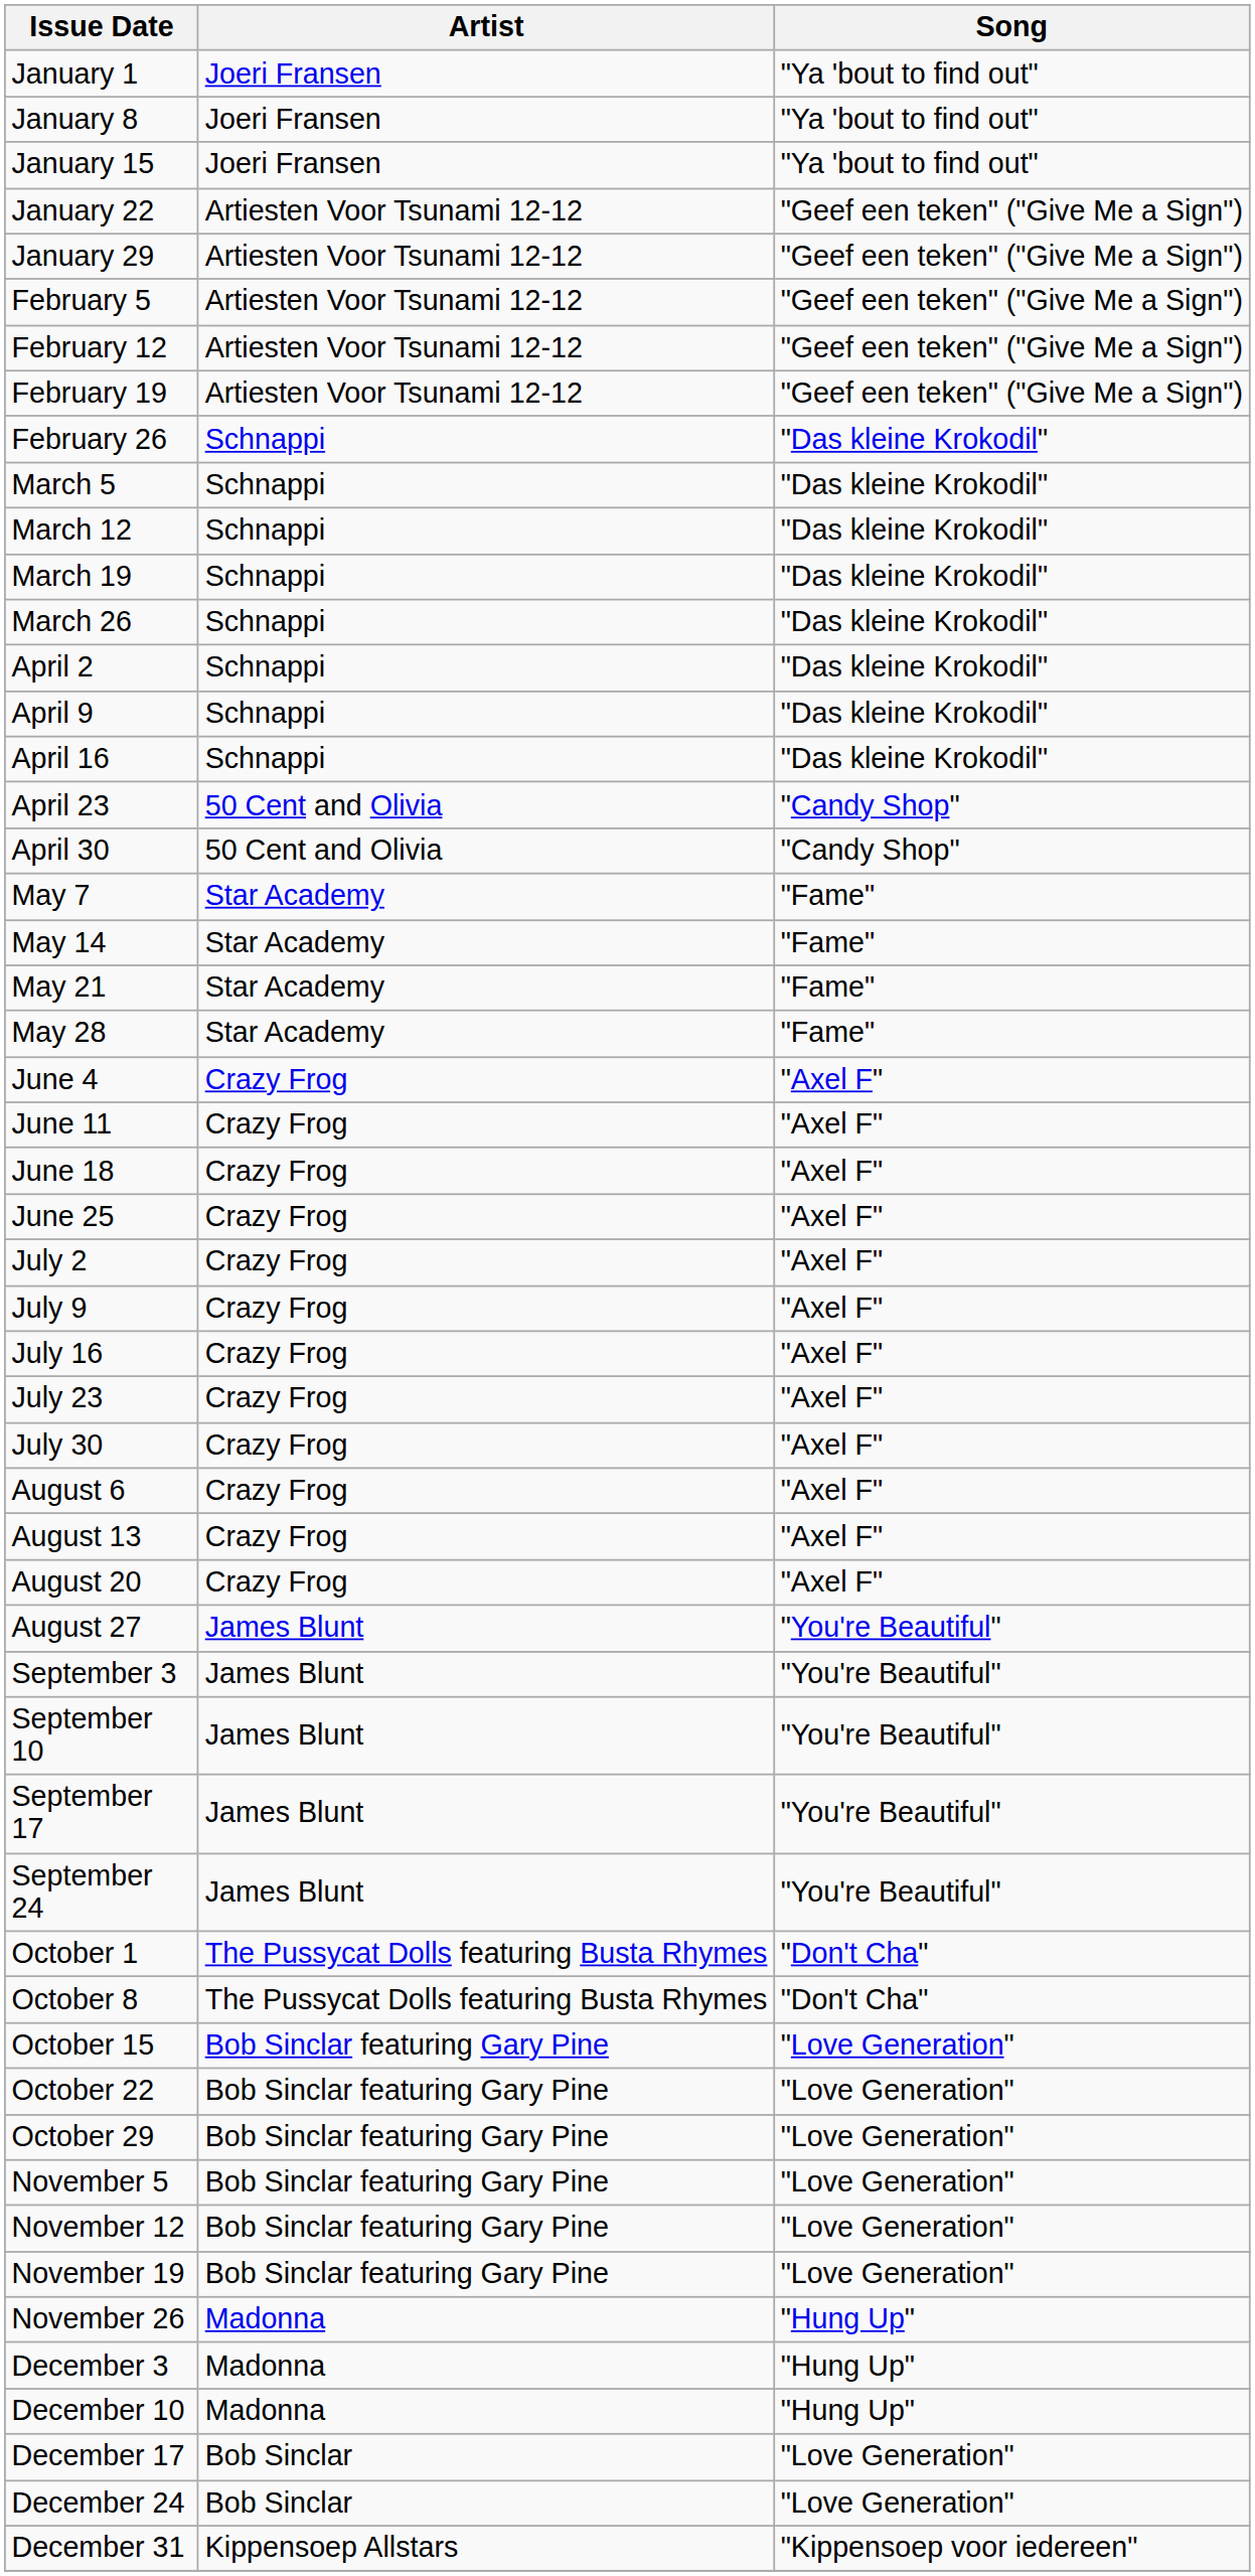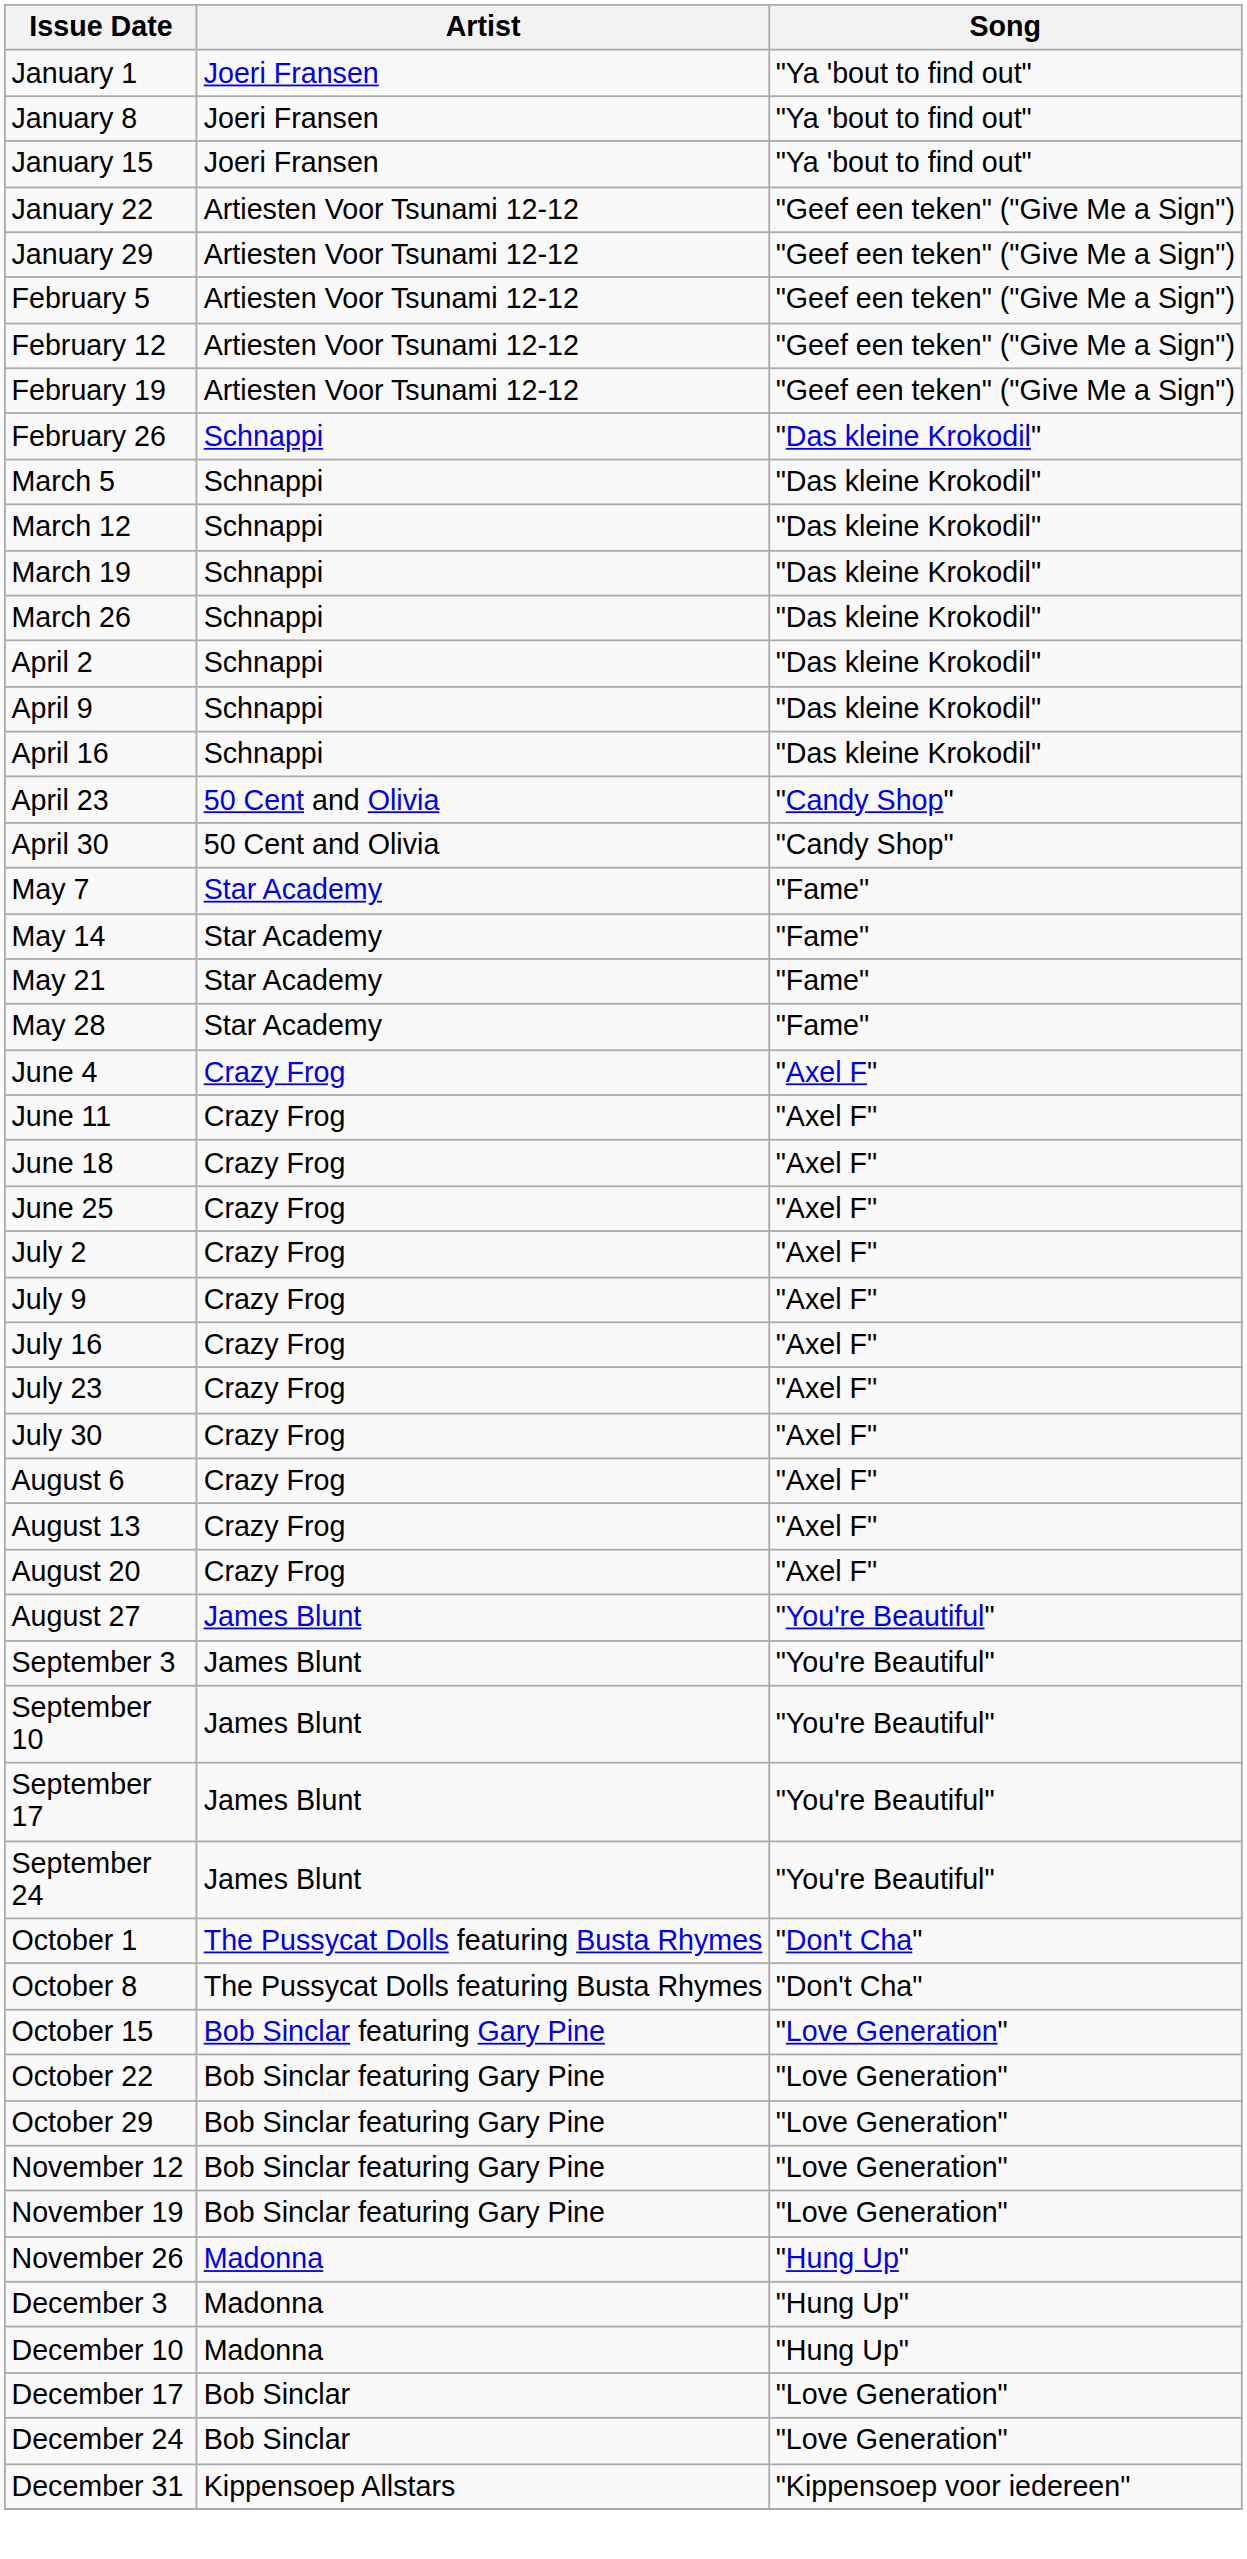- row: November 5 | Bob Sinclar featuring Gary Pine | "Love Generation"
